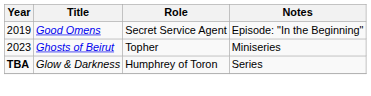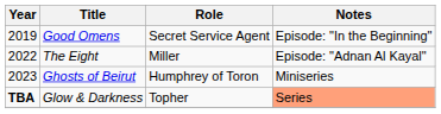+ row: 2022 | The Eight | Miller | Episode: "Adnan Al Kayal"
Ghosts of Beirut | Role: Topher -> Humphrey of Toron
Glow & Darkness | Role: Humphrey of Toron -> Topher
Glow & Darkness | Notes: no background -> lightsalmon background
